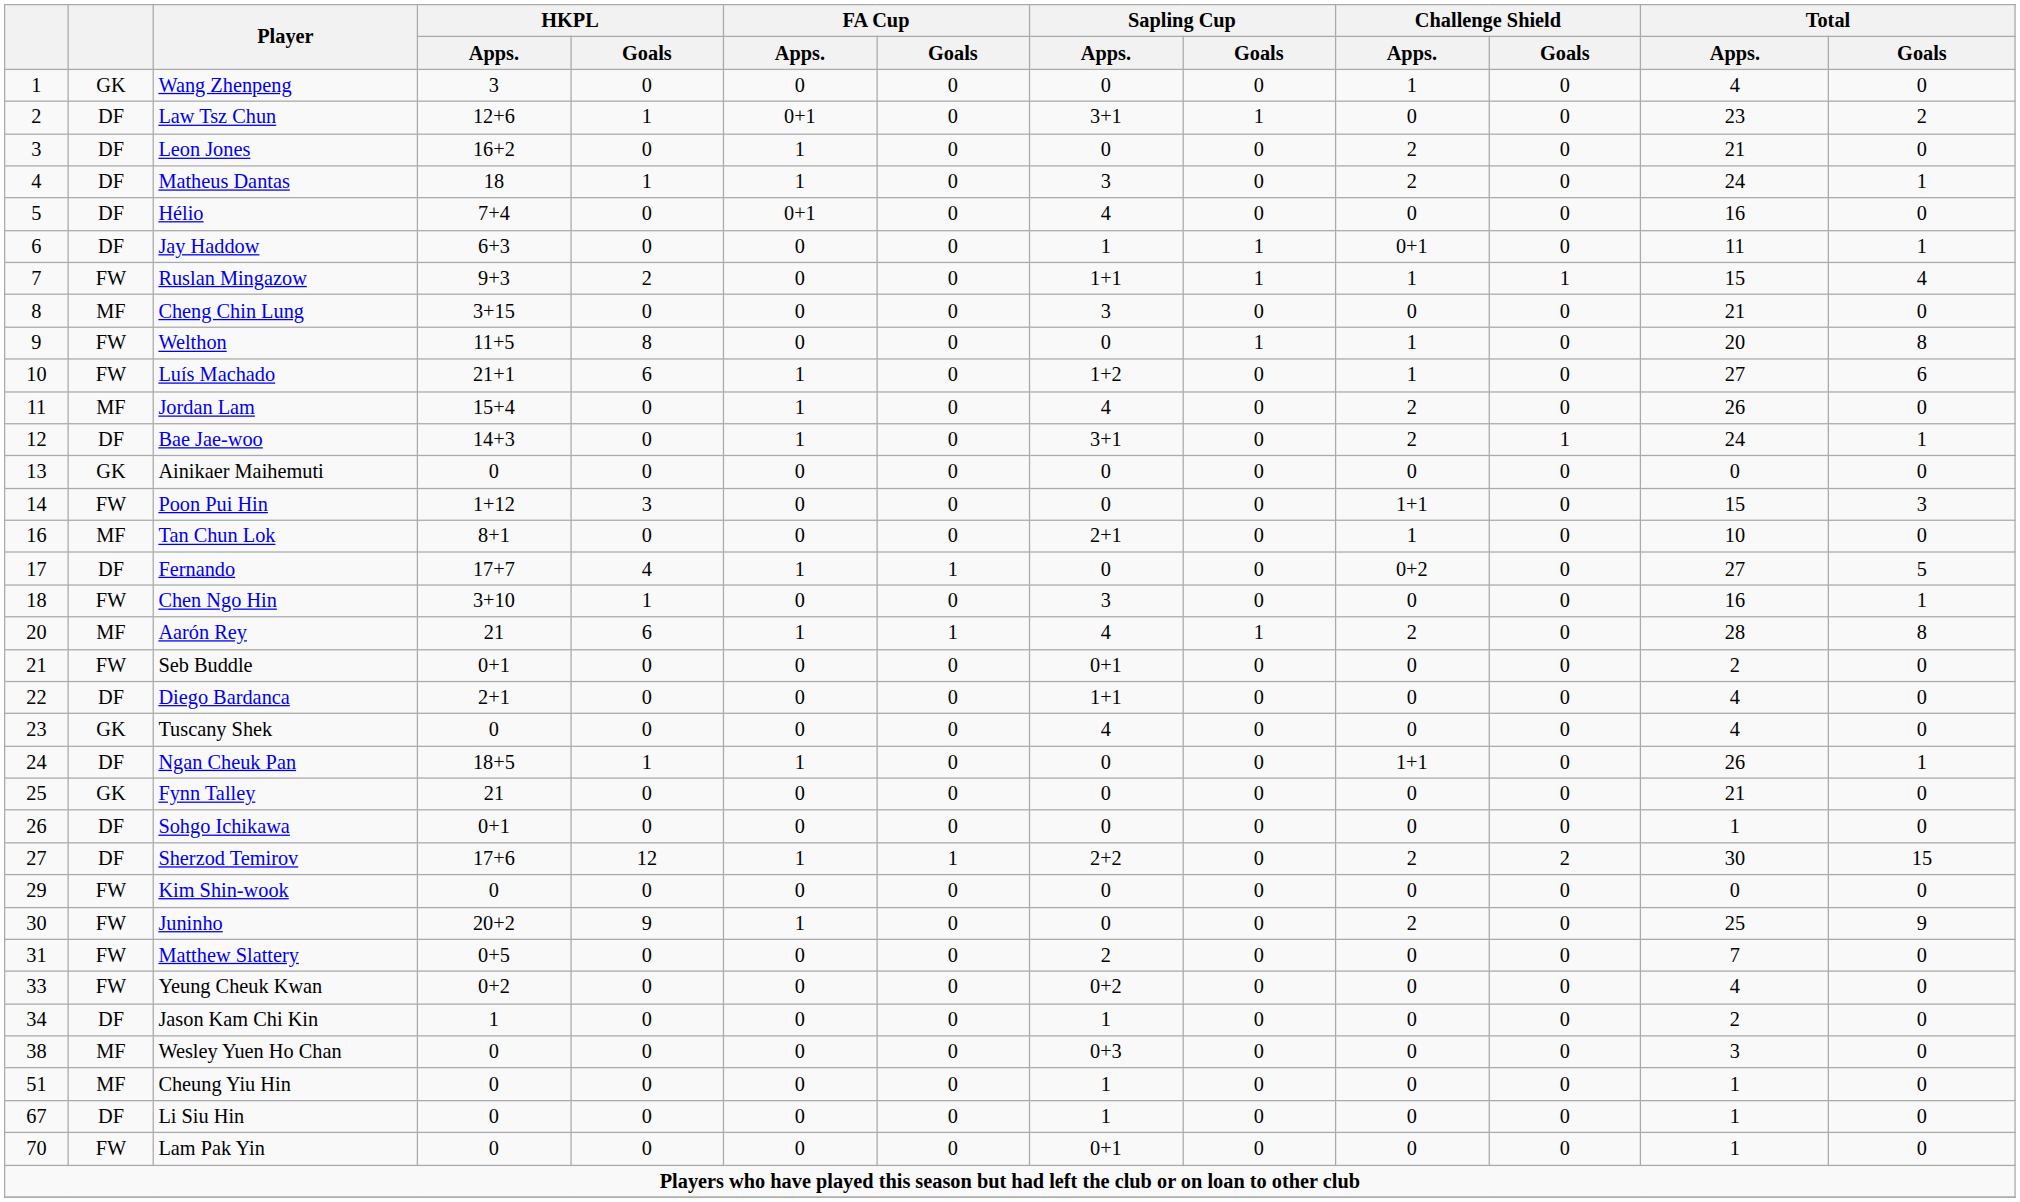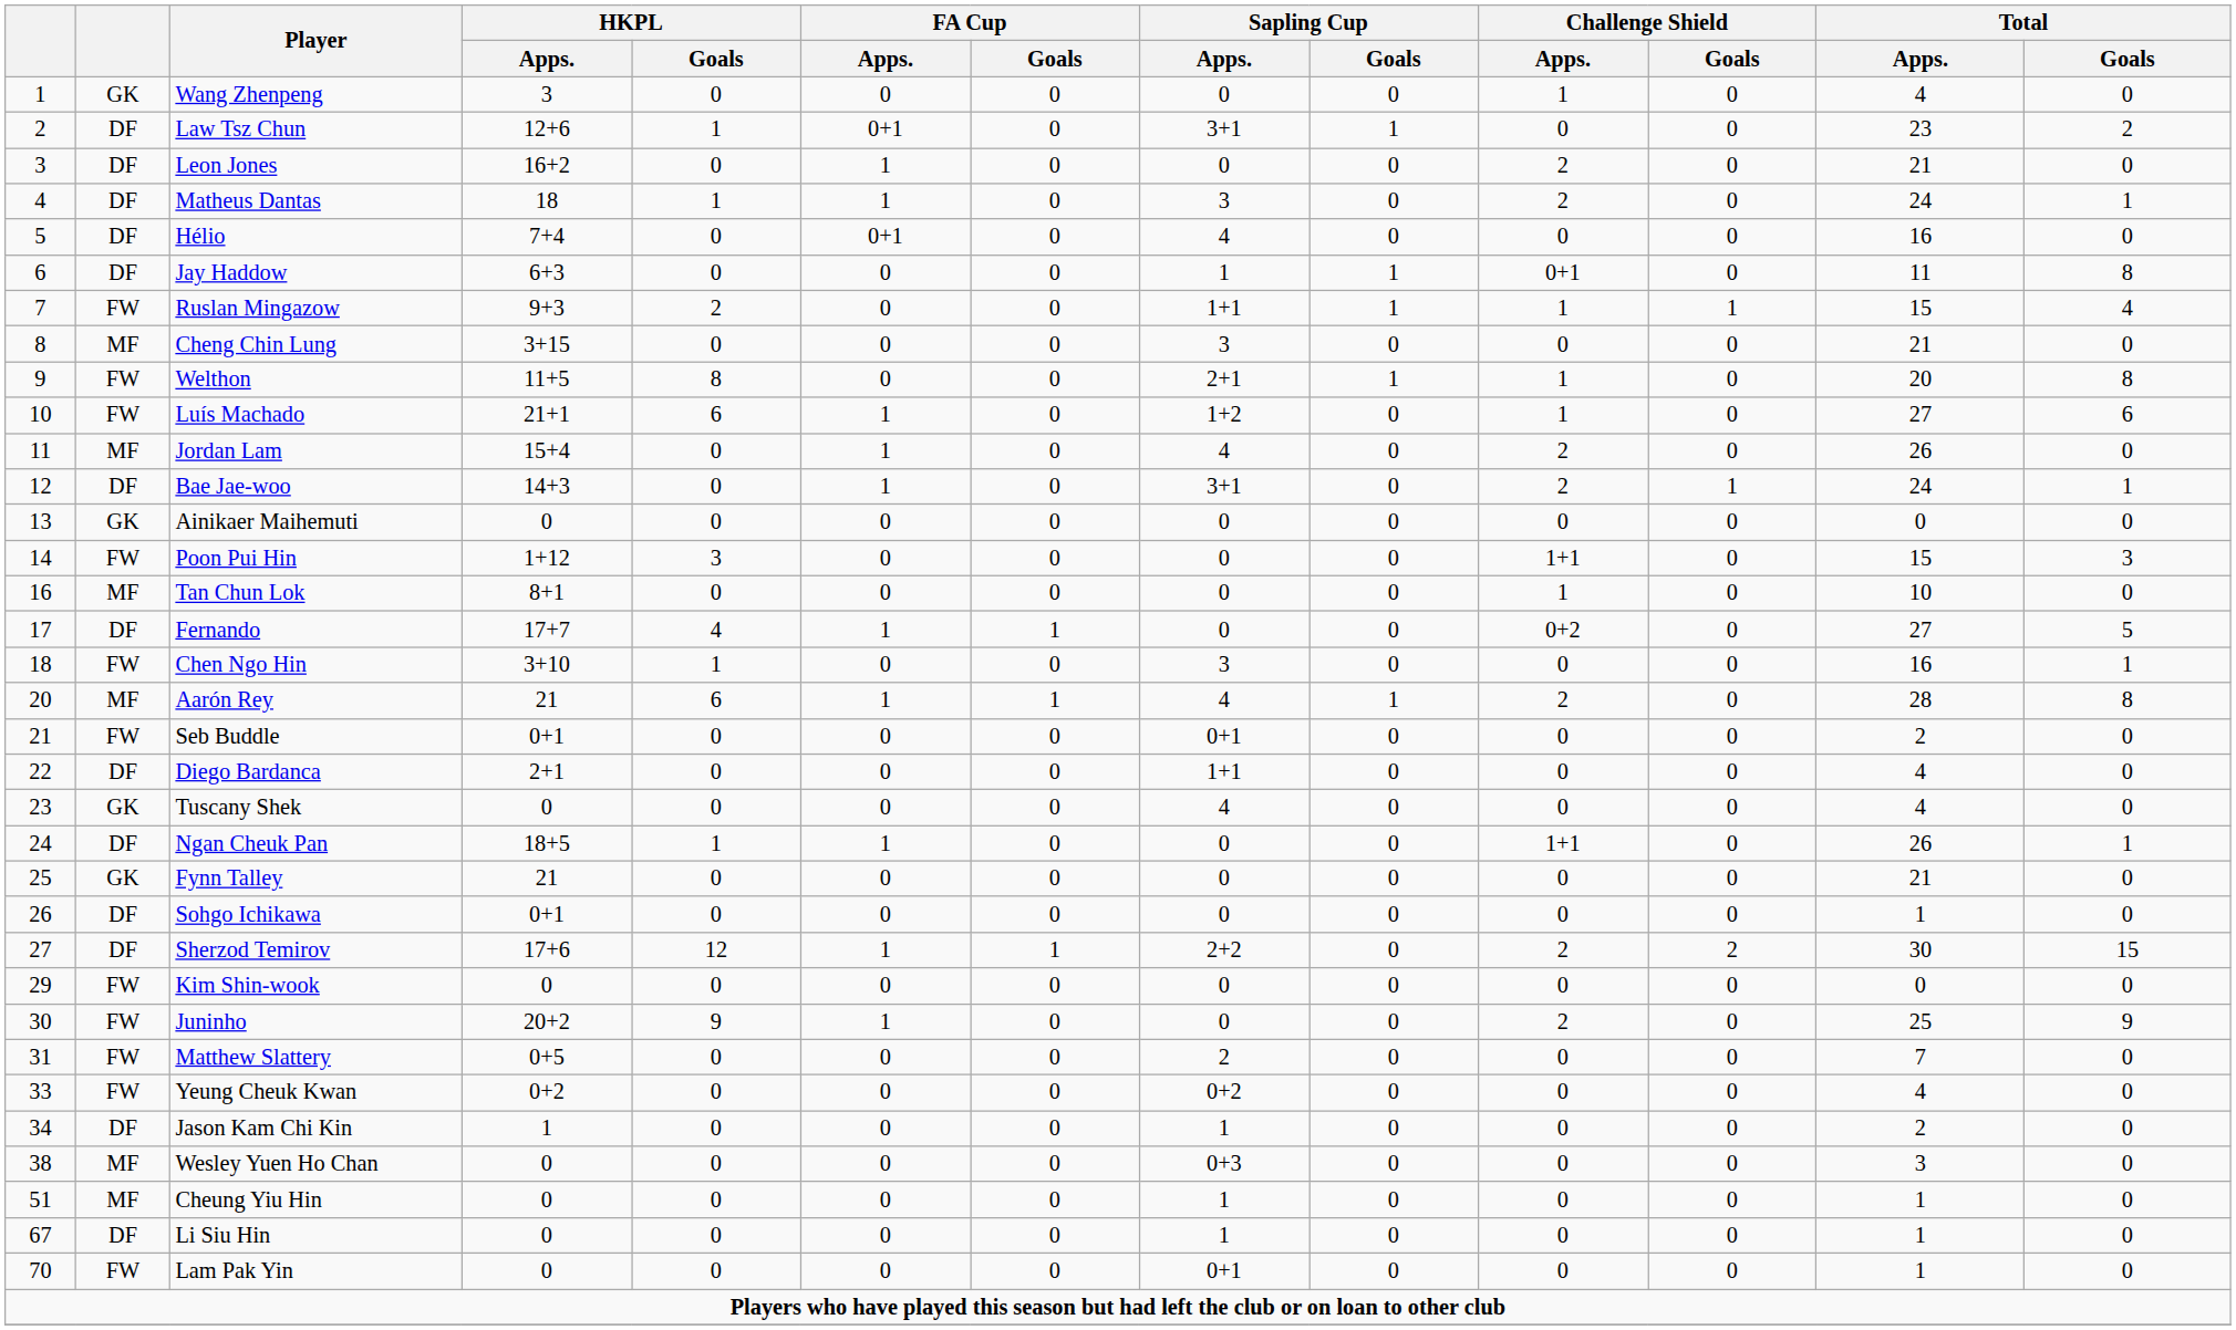Jay Haddow | Total / Goals: 1 -> 8
Welthon | Sapling Cup / Apps.: 0 -> 2+1
Tan Chun Lok | Sapling Cup / Apps.: 2+1 -> 0
